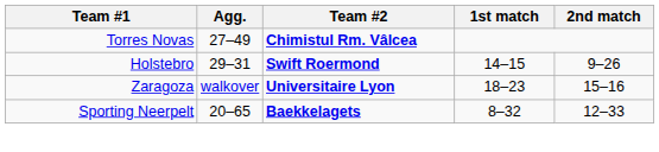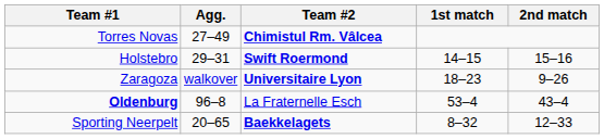Holstebro | 2nd match: 9–26 -> 15–16
Zaragoza | 2nd match: 15–16 -> 9–26
+ row: Oldenburg | 96–8 | La Fraternelle Esch | 53–4 | 43–4
